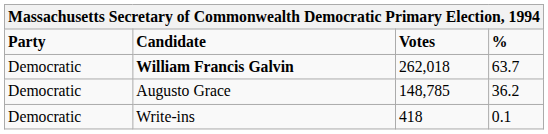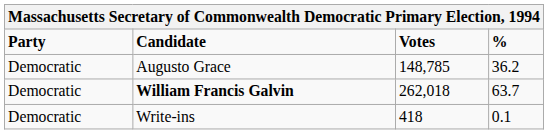rows swapped: William Francis Galvin <-> Augusto Grace
